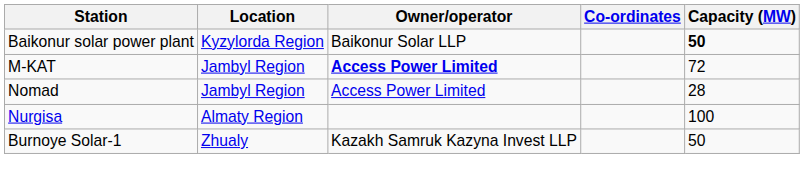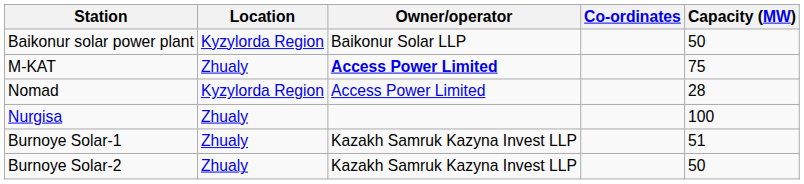Baikonur solar power plant | Capacity (MW): bold -> normal
M-KAT | Location: Jambyl Region -> Zhualy
M-KAT | Capacity (MW): 72 -> 75
Nomad | Location: Jambyl Region -> Kyzylorda Region
Nurgisa | Location: Almaty Region -> Zhualy
Burnoye Solar-1 | Capacity (MW): 50 -> 51
+ row: Burnoye Solar-2 | Zhualy | Kazakh Samruk Kazyna Invest LLP | 50
